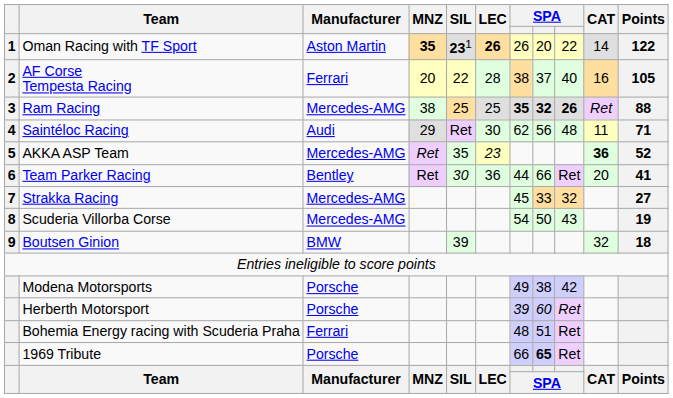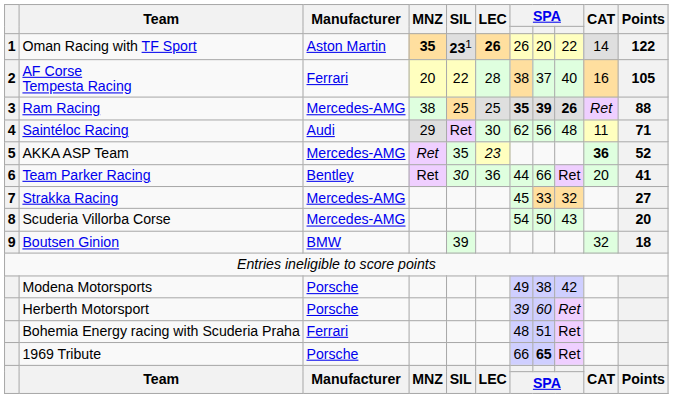Ram Racing | column 8: 32 -> 39
Scuderia Villorba Corse | Points: 19 -> 20
